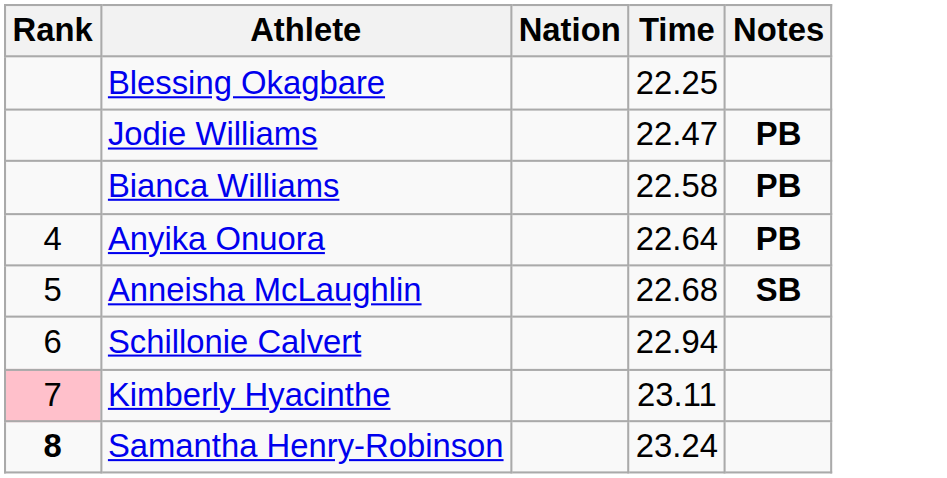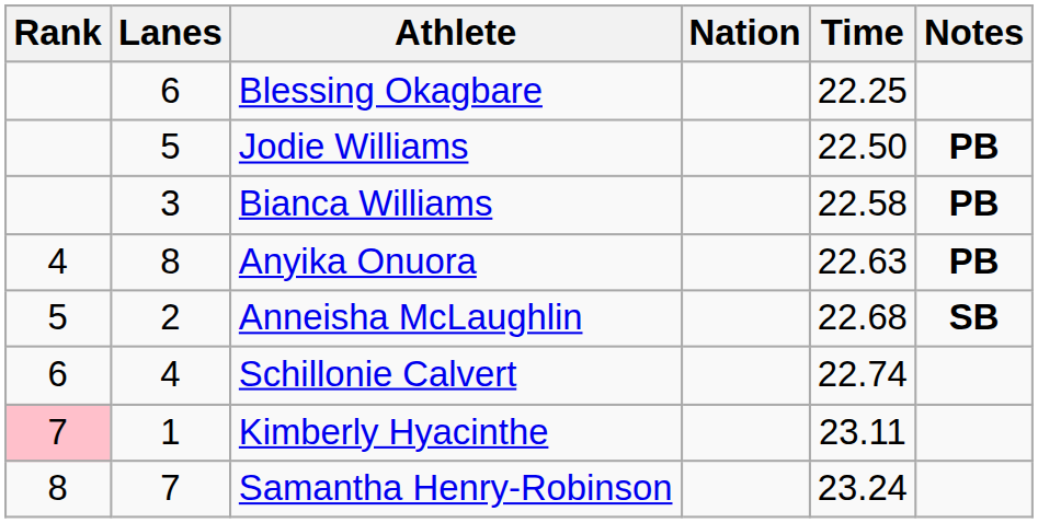+ column: Lanes | 6 | 5 | 3 | 8 | 2 | 4 | 1 | 7
Jodie Williams | Time: 22.47 -> 22.50
Anyika Onuora | Time: 22.64 -> 22.63
Schillonie Calvert | Time: 22.94 -> 22.74
Samantha Henry-Robinson | Rank: bold -> normal
